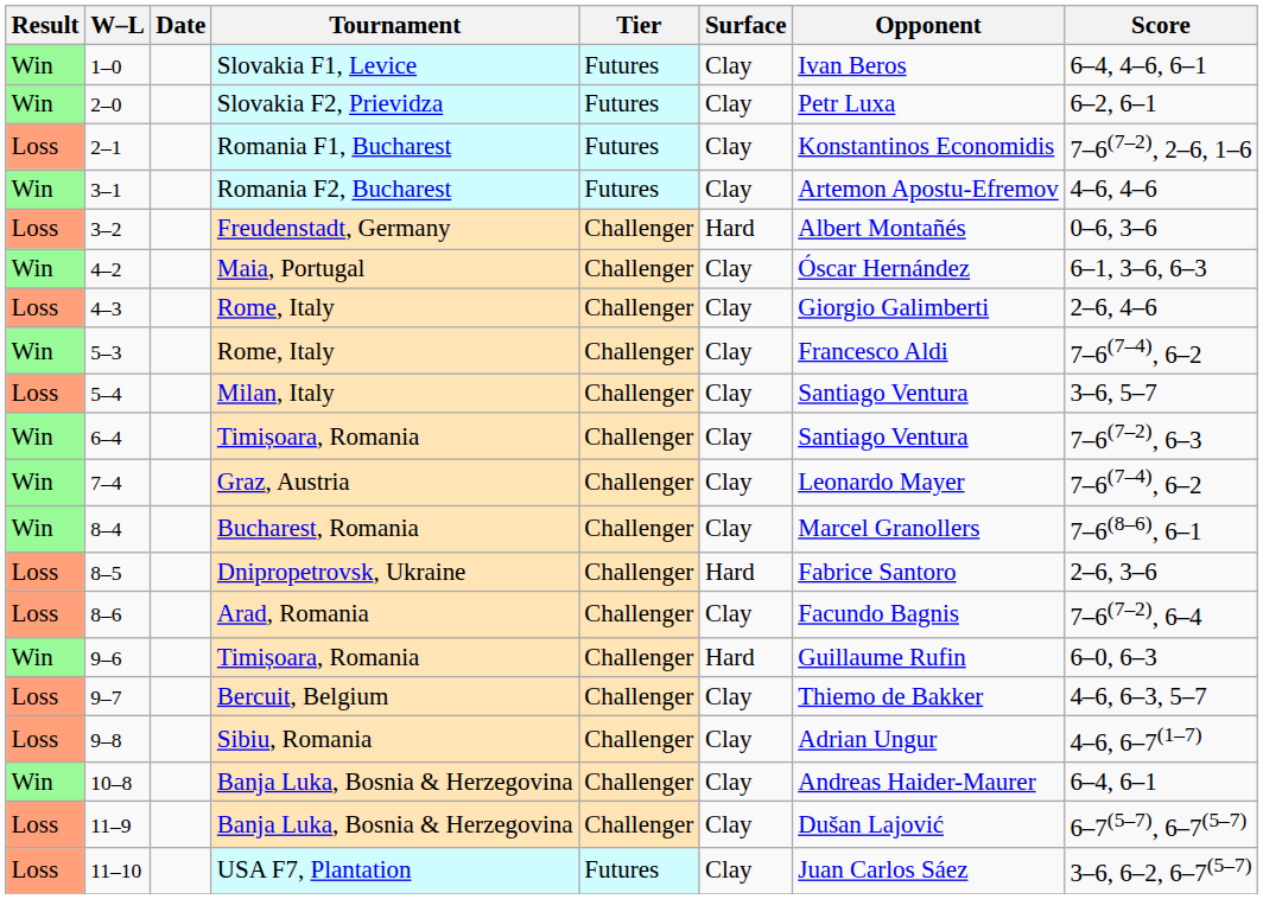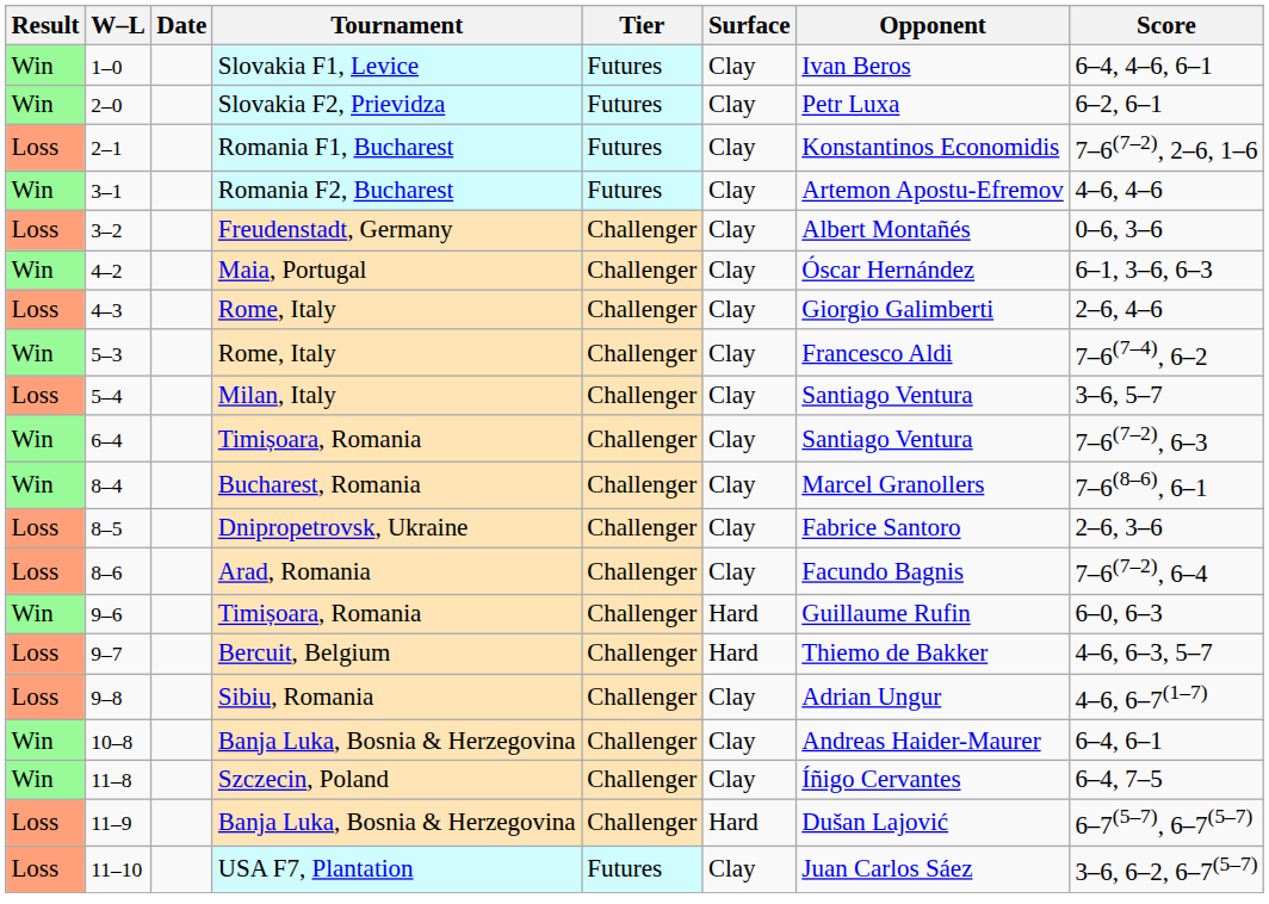3–2 | Surface: Hard -> Clay
- row: Win | 7–4 | Graz, Austria | Challenger | Clay | Leonardo Mayer | 7–6(7–4), 6–2
8–5 | Surface: Hard -> Clay
9–7 | Surface: Clay -> Hard
+ row: Win | 11–8 | Szczecin, Poland | Challenger | Clay | Íñigo Cervantes | 6–4, 7–5
11–9 | Surface: Clay -> Hard
